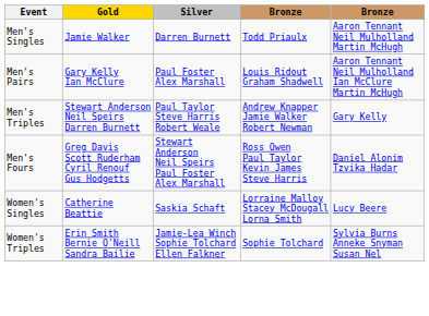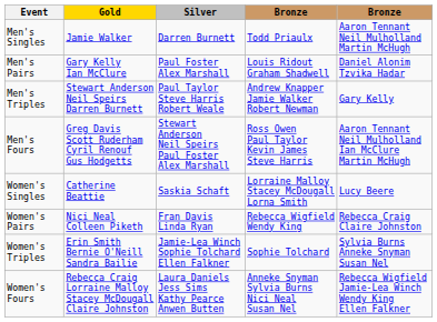Men's Pairs | column 5: Aaron Tennant Neil Mulholland Ian McClure Martin McHugh -> Daniel Alonim Tzvika Hadar
Men's Fours | column 5: Daniel Alonim Tzvika Hadar -> Aaron Tennant Neil Mulholland Ian McClure Martin McHugh
+ row: Women's Pairs | Nici Neal Colleen Piketh | Fran Davis Linda Ryan | Rebecca Wigfield Wendy King | Rebecca Craig Claire Johnston
+ row: Women's Fours | Rebecca Craig Lorraine Malloy Stacey McDougall Claire Johnston | Laura Daniels Jess Sims Kathy Pearce Anwen Butten | Anneke Snyman Sylvia Burns Nici Neal Susan Nel | Rebecca Wigfield Jamie-Lea Winch Wendy King Ellen Falkner
